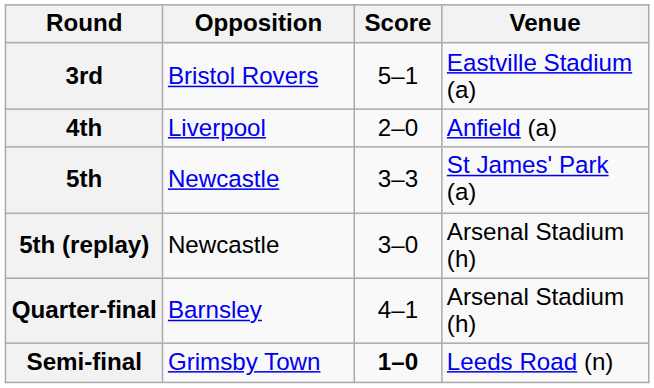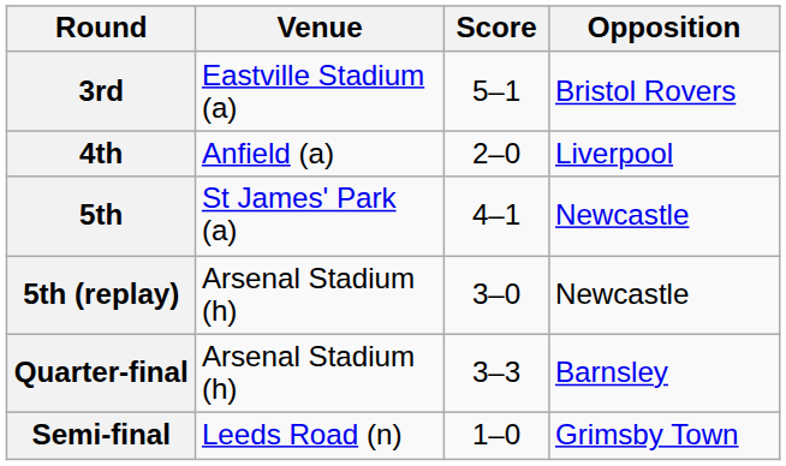columns swapped: Opposition <-> Venue
5th | Score: 3–3 -> 4–1
Quarter-final | Score: 4–1 -> 3–3
Semi-final | Score: bold -> normal
